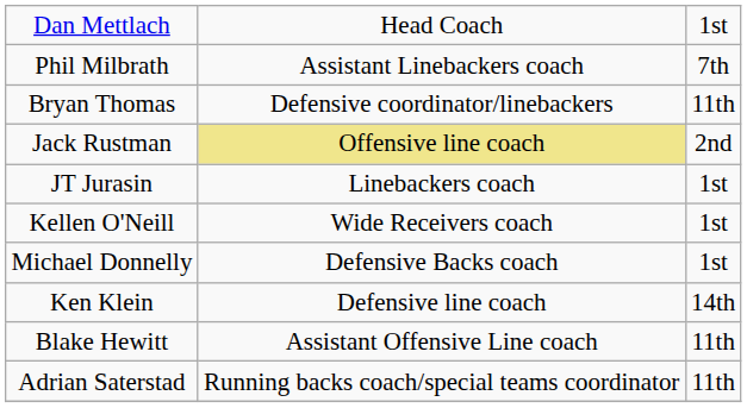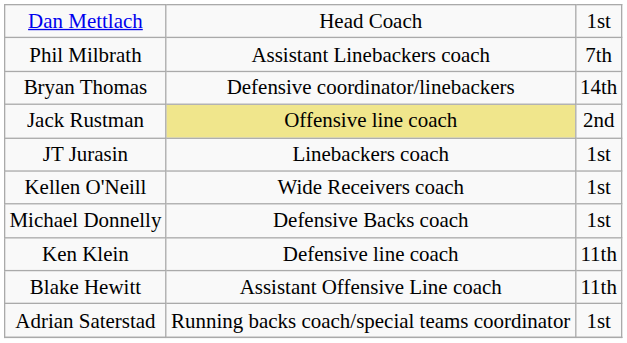Bryan Thomas | column 3: 11th -> 14th
Ken Klein | column 3: 14th -> 11th
Adrian Saterstad | column 3: 11th -> 1st
